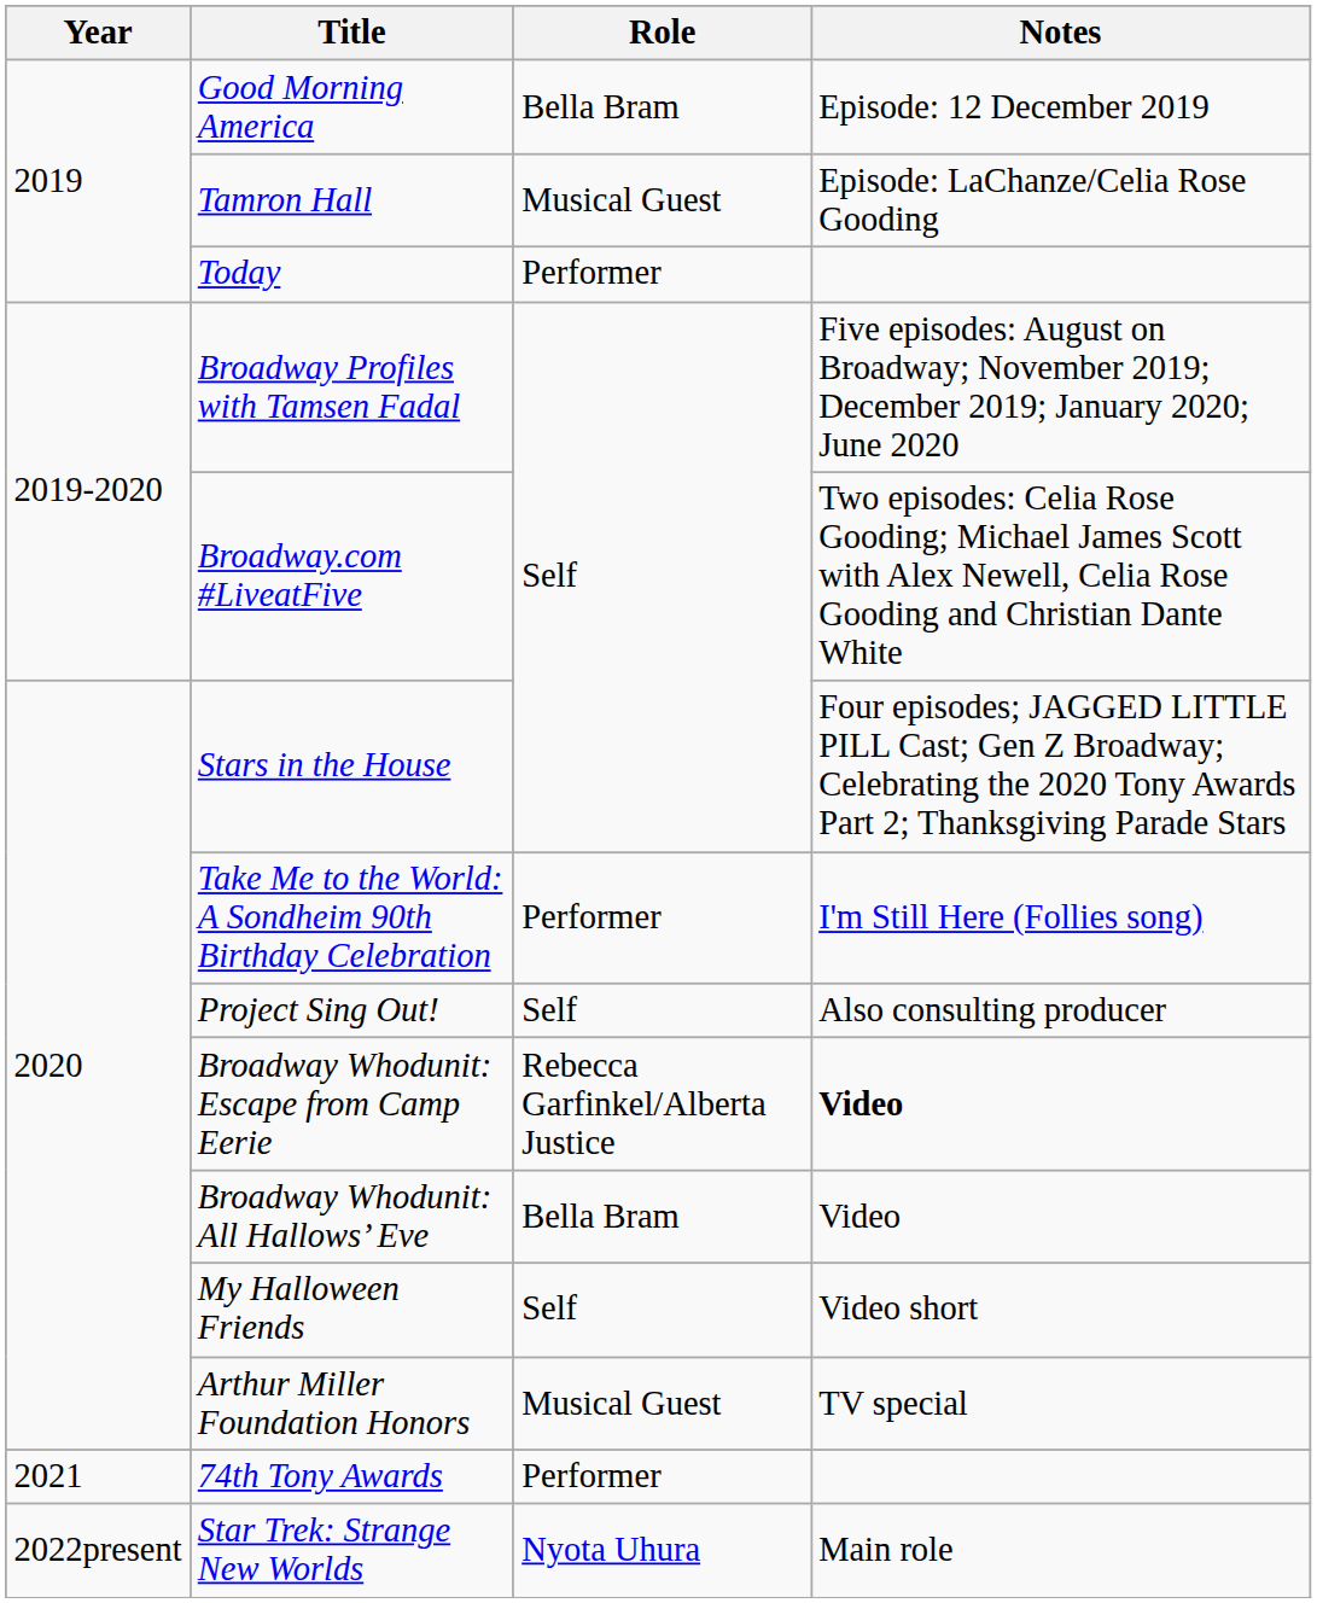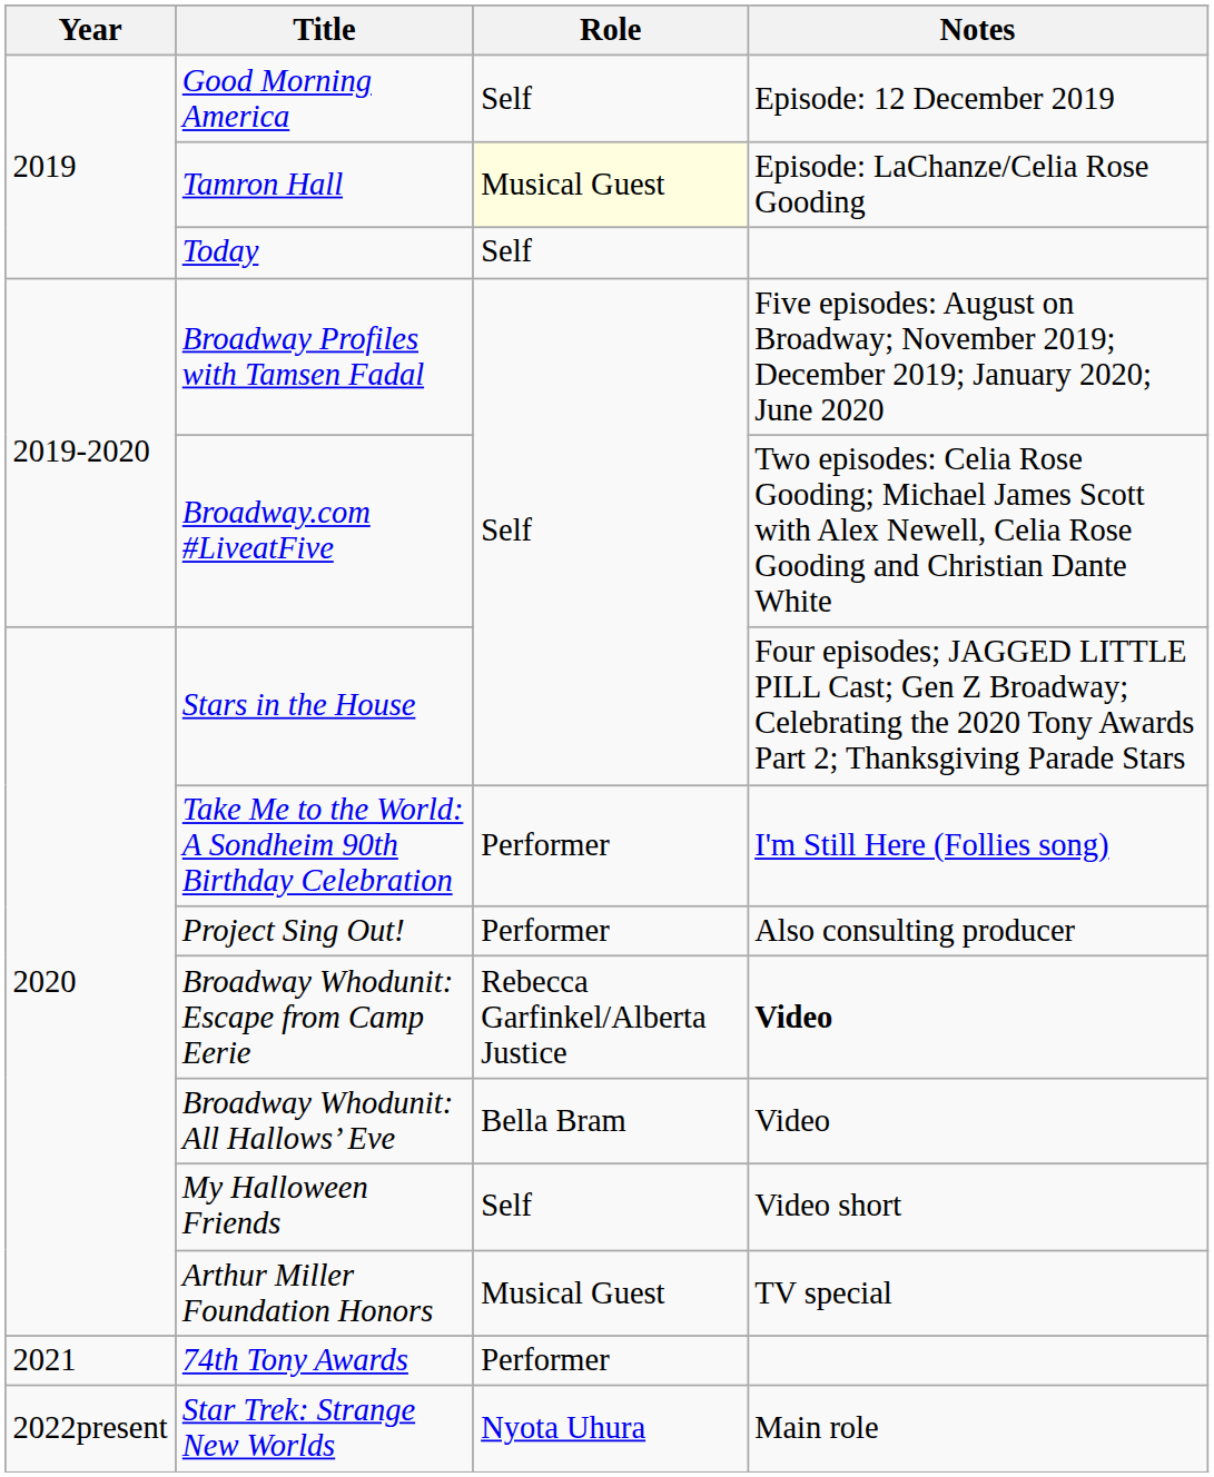Good Morning America | Role: Bella Bram -> Self
Tamron Hall | Role: no background -> lightyellow background
Today | Role: Performer -> Self
Project Sing Out! | Role: Self -> Performer
